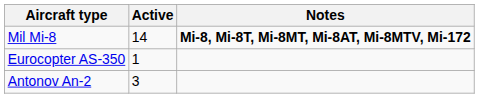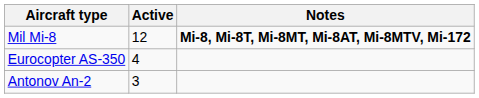Mil Mi-8 | Active: 14 -> 12
Eurocopter AS-350 | Active: 1 -> 4
